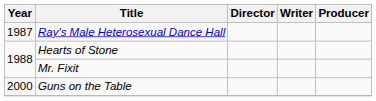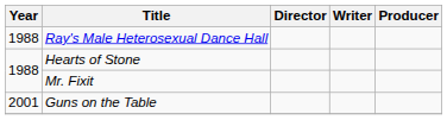Ray's Male Heterosexual Dance Hall | Year: 1987 -> 1988
Guns on the Table | Year: 2000 -> 2001
